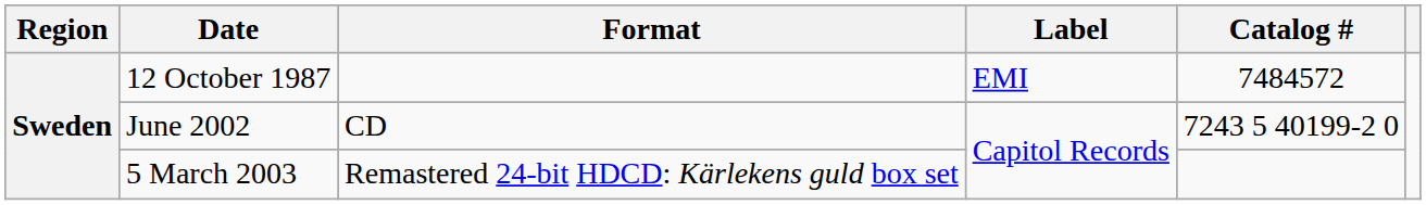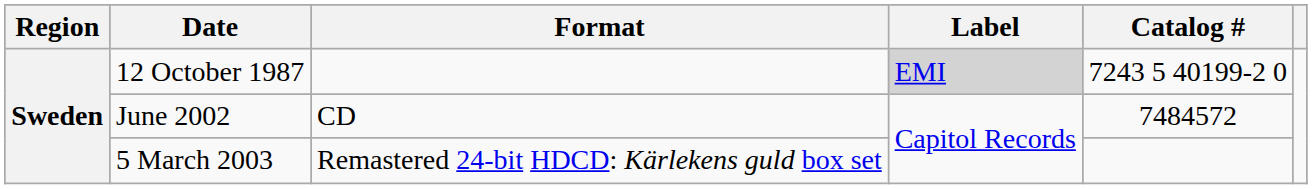12 October 1987 | Label: no background -> lightgrey background
12 October 1987 | Catalog #: 7484572 -> 7243 5 40199-2 0
June 2002 | Catalog #: 7243 5 40199-2 0 -> 7484572
